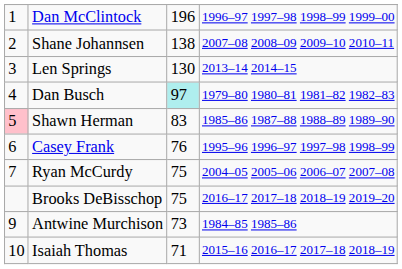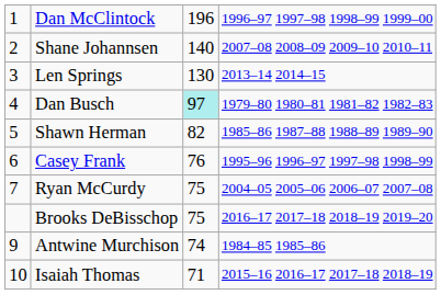Shane Johannsen | column 3: 138 -> 140
Shawn Herman | column 1: pink background -> no background
Shawn Herman | column 3: 83 -> 82
Antwine Murchison | column 3: 73 -> 74
